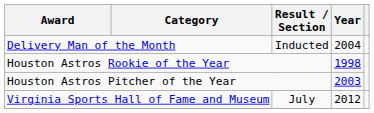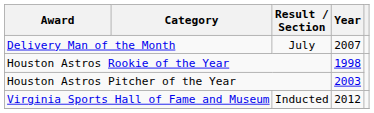Delivery Man of the Month | Result / Section: Inducted -> July
Delivery Man of the Month | Year: 2004 -> 2007
Virginia Sports Hall of Fame and Museum | Result / Section: July -> Inducted
